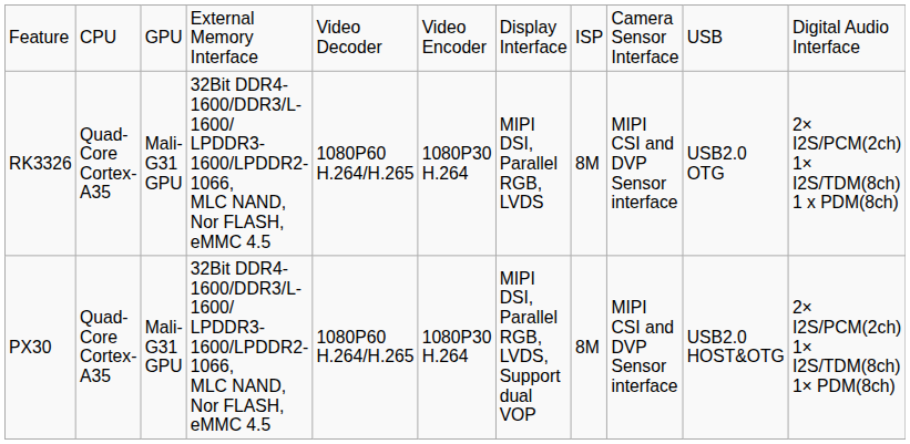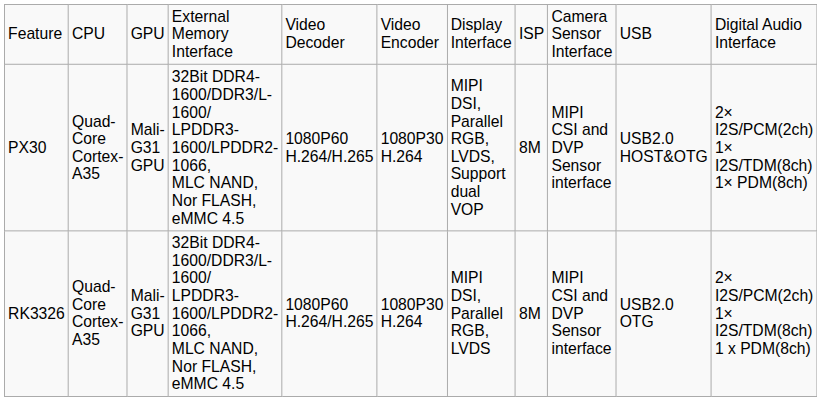rows swapped: PX30 <-> RK3326
